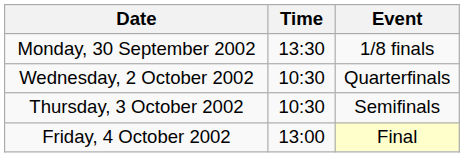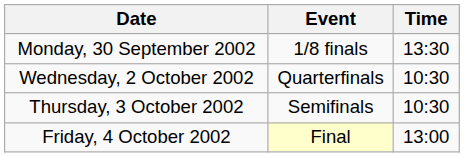columns swapped: Time <-> Event
